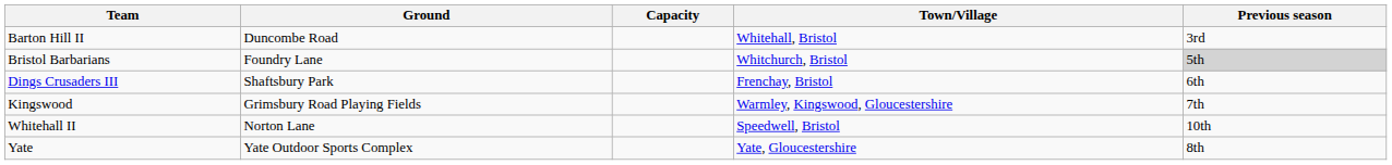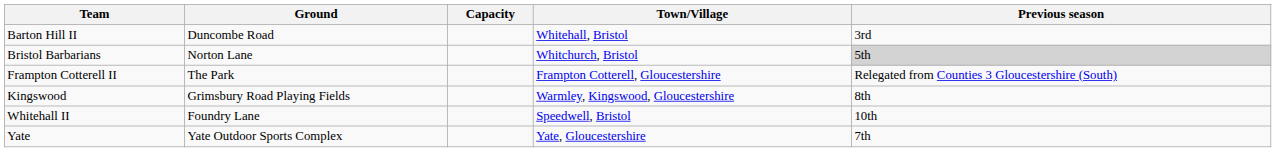Bristol Barbarians | Ground: Foundry Lane -> Norton Lane
- row: Dings Crusaders III | Shaftsbury Park | Frenchay, Bristol | 6th
+ row: Frampton Cotterell II | The Park | Frampton Cotterell, Gloucestershire | Relegated from Counties 3 Gloucestershire (South)
Kingswood | Previous season: 7th -> 8th
Whitehall II | Ground: Norton Lane -> Foundry Lane
Yate | Previous season: 8th -> 7th
